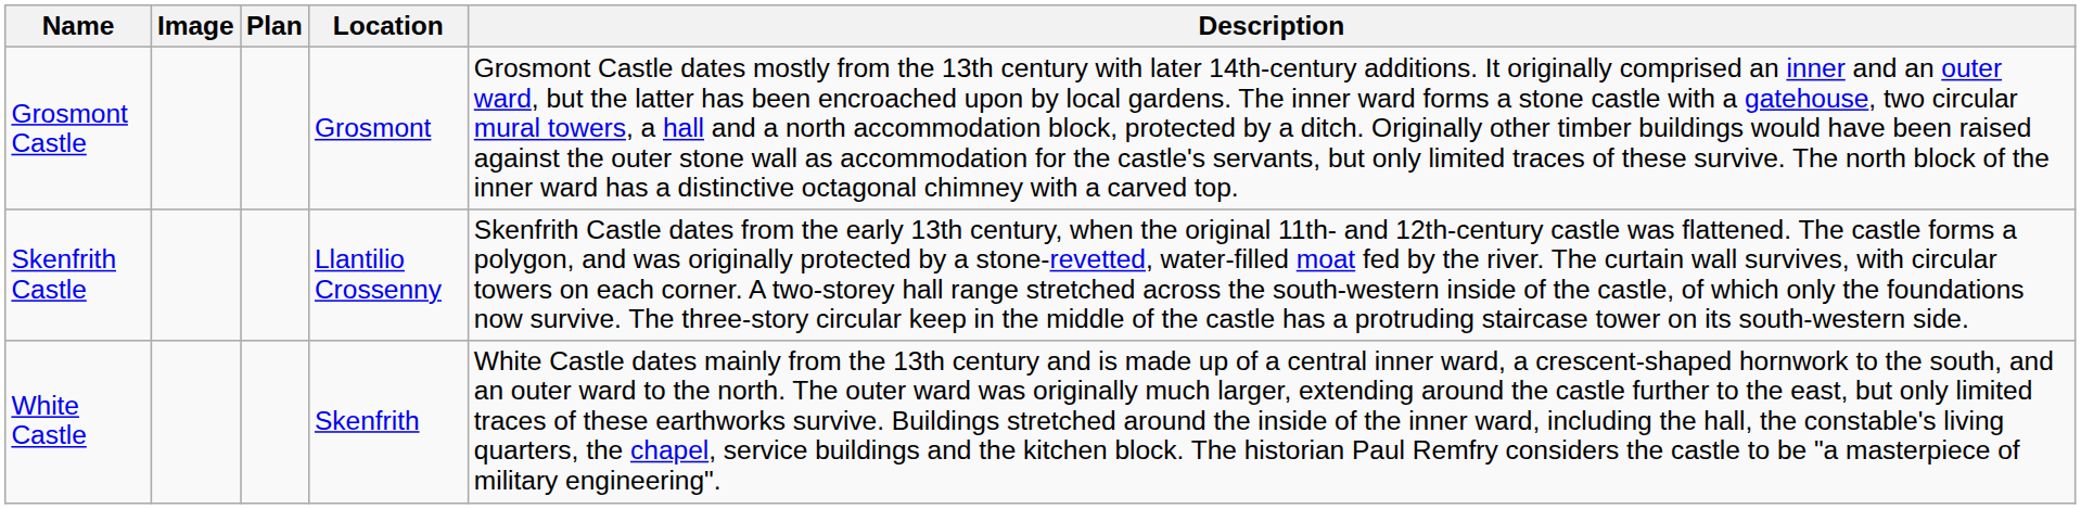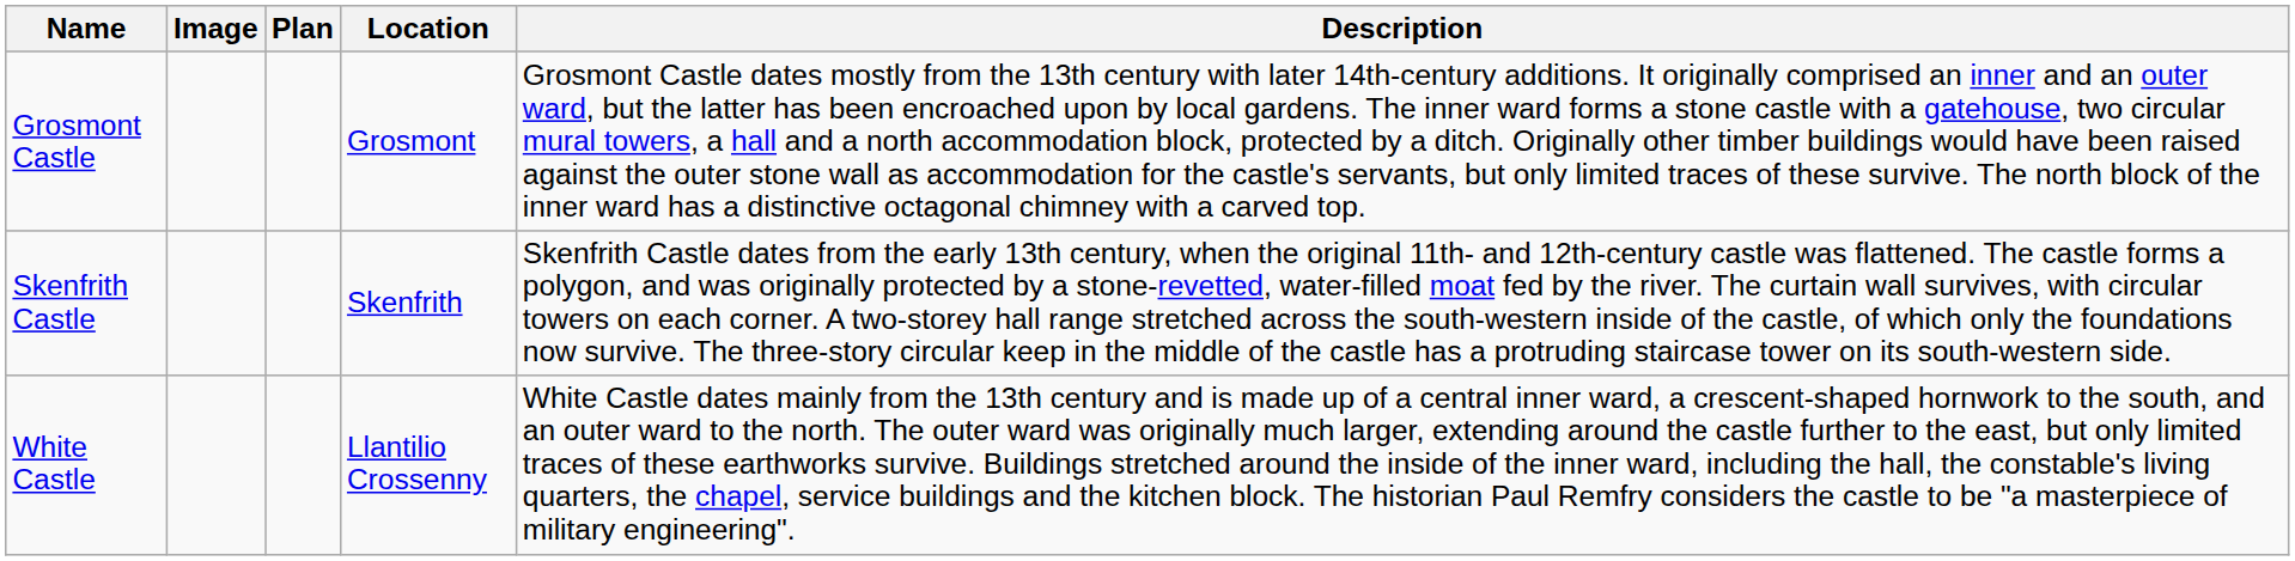Skenfrith Castle | Location: Llantilio Crossenny -> Skenfrith
White Castle | Location: Skenfrith -> Llantilio Crossenny
